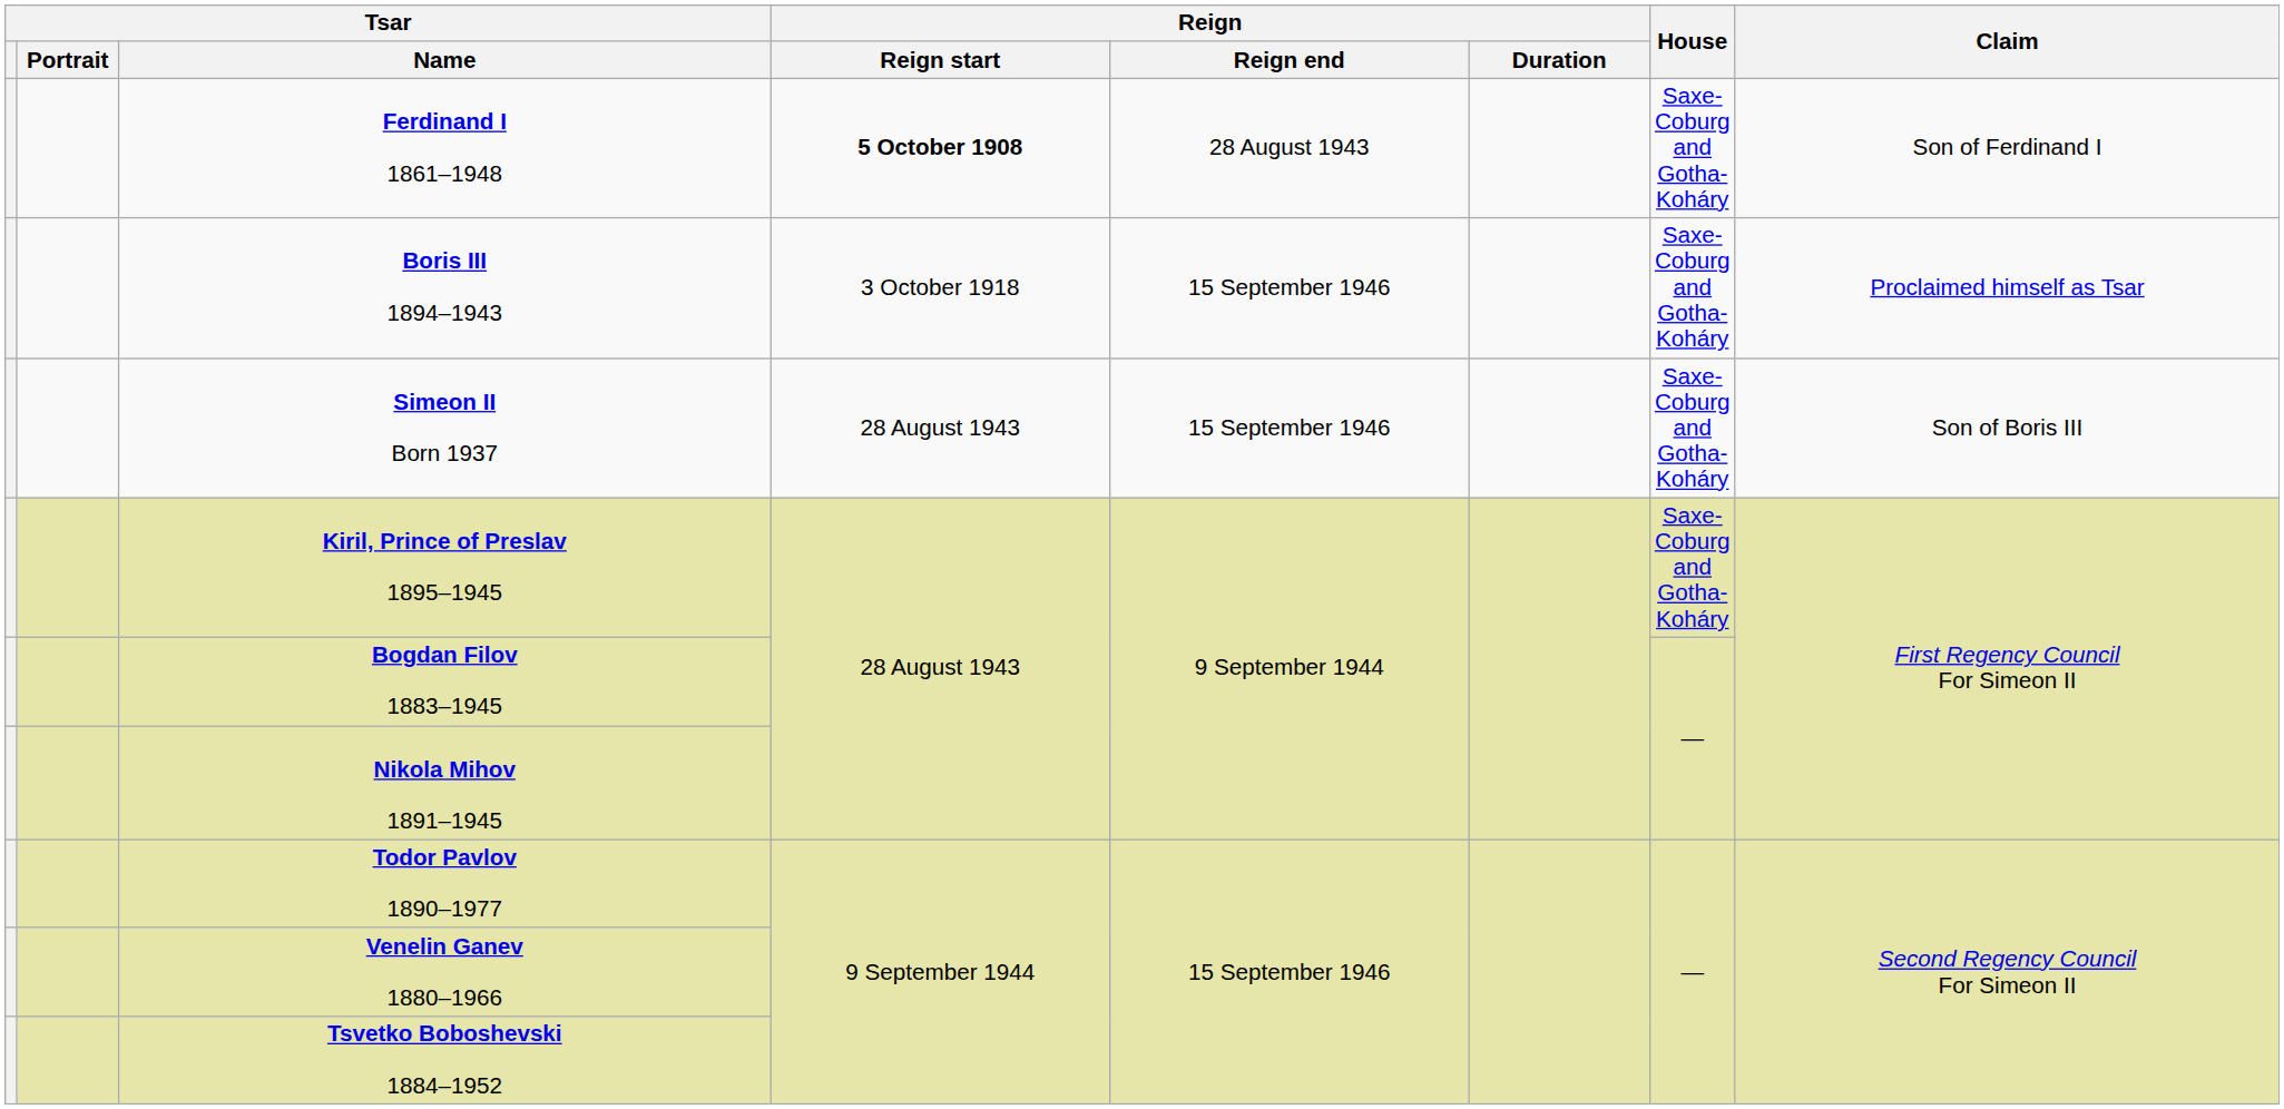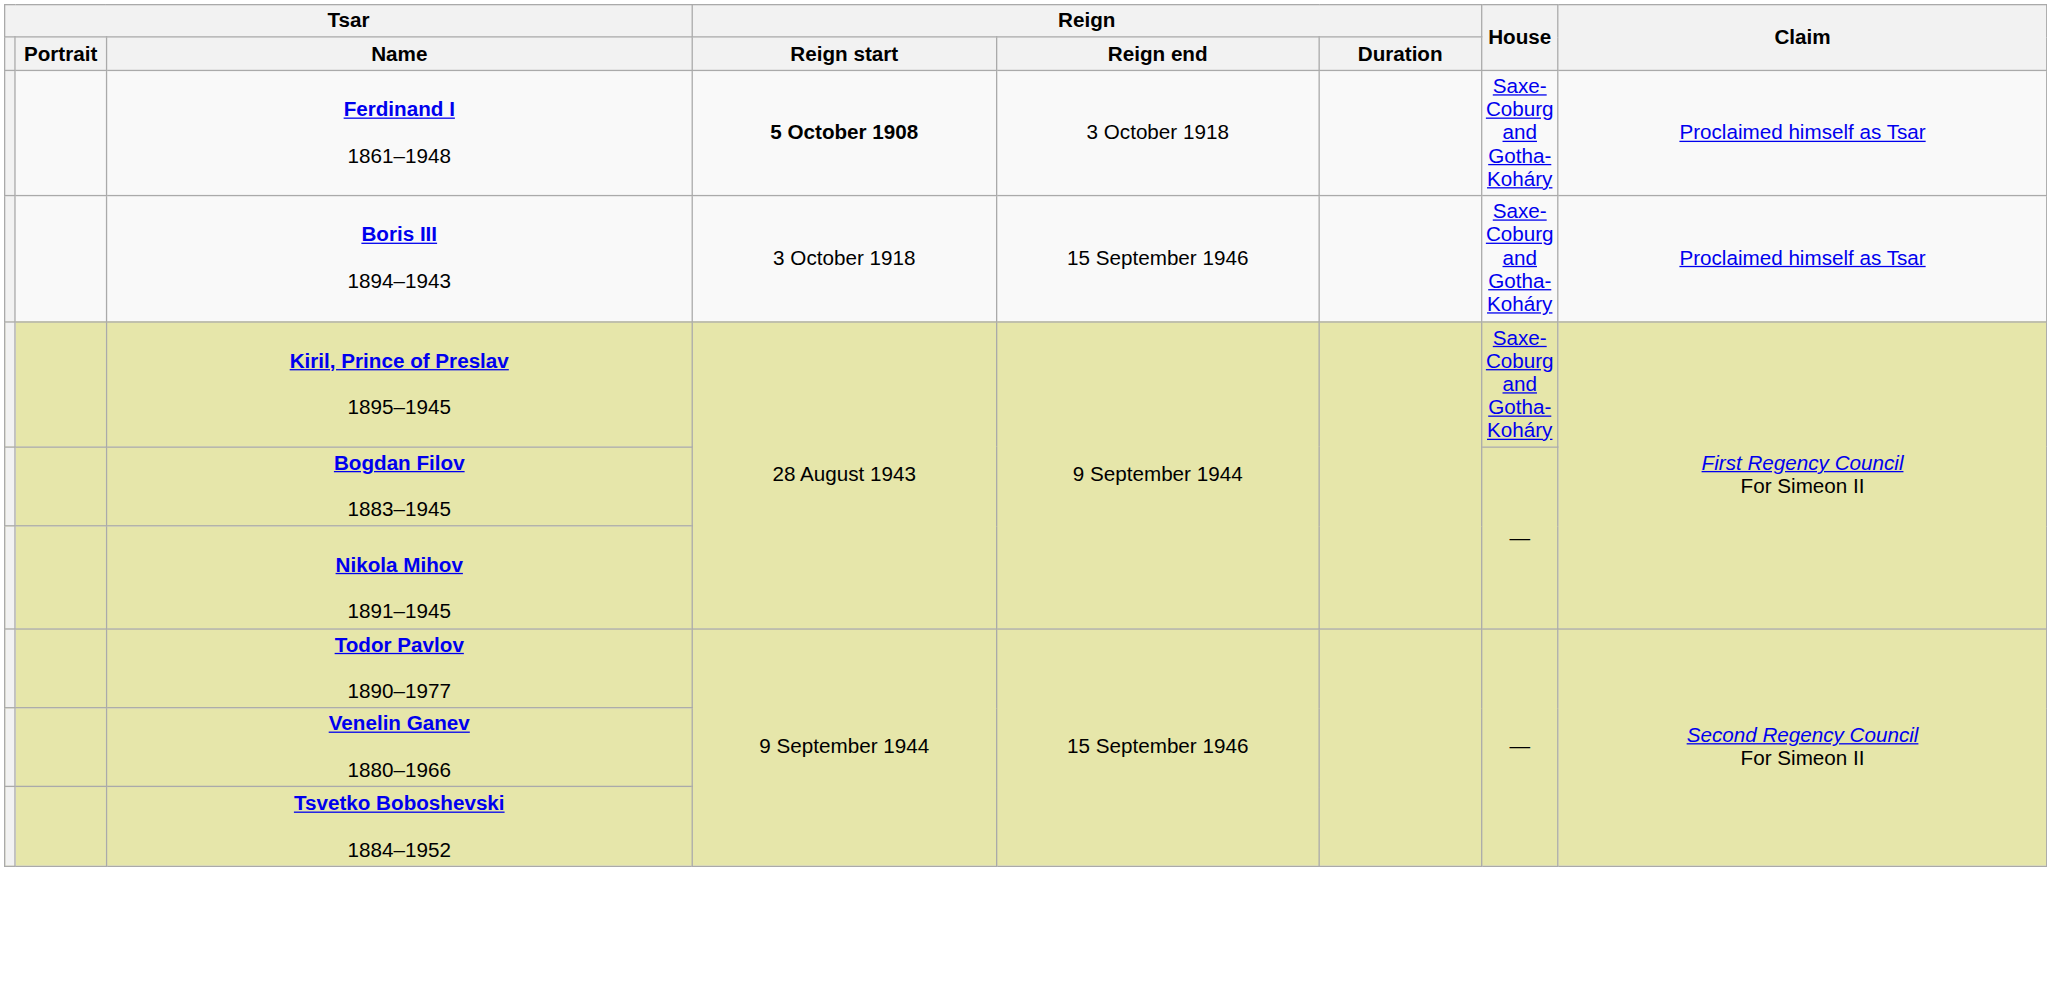Ferdinand I 1861–1948 | Reign / Reign end: 28 August 1943 -> 3 October 1918
Ferdinand I 1861–1948 | Claim: Son of Ferdinand I -> Proclaimed himself as Tsar
- row: Simeon II Born 1937 | 28 August 1943 | 15 September 1946 | Saxe-Coburg and Gotha-Koháry | Son of Boris III
